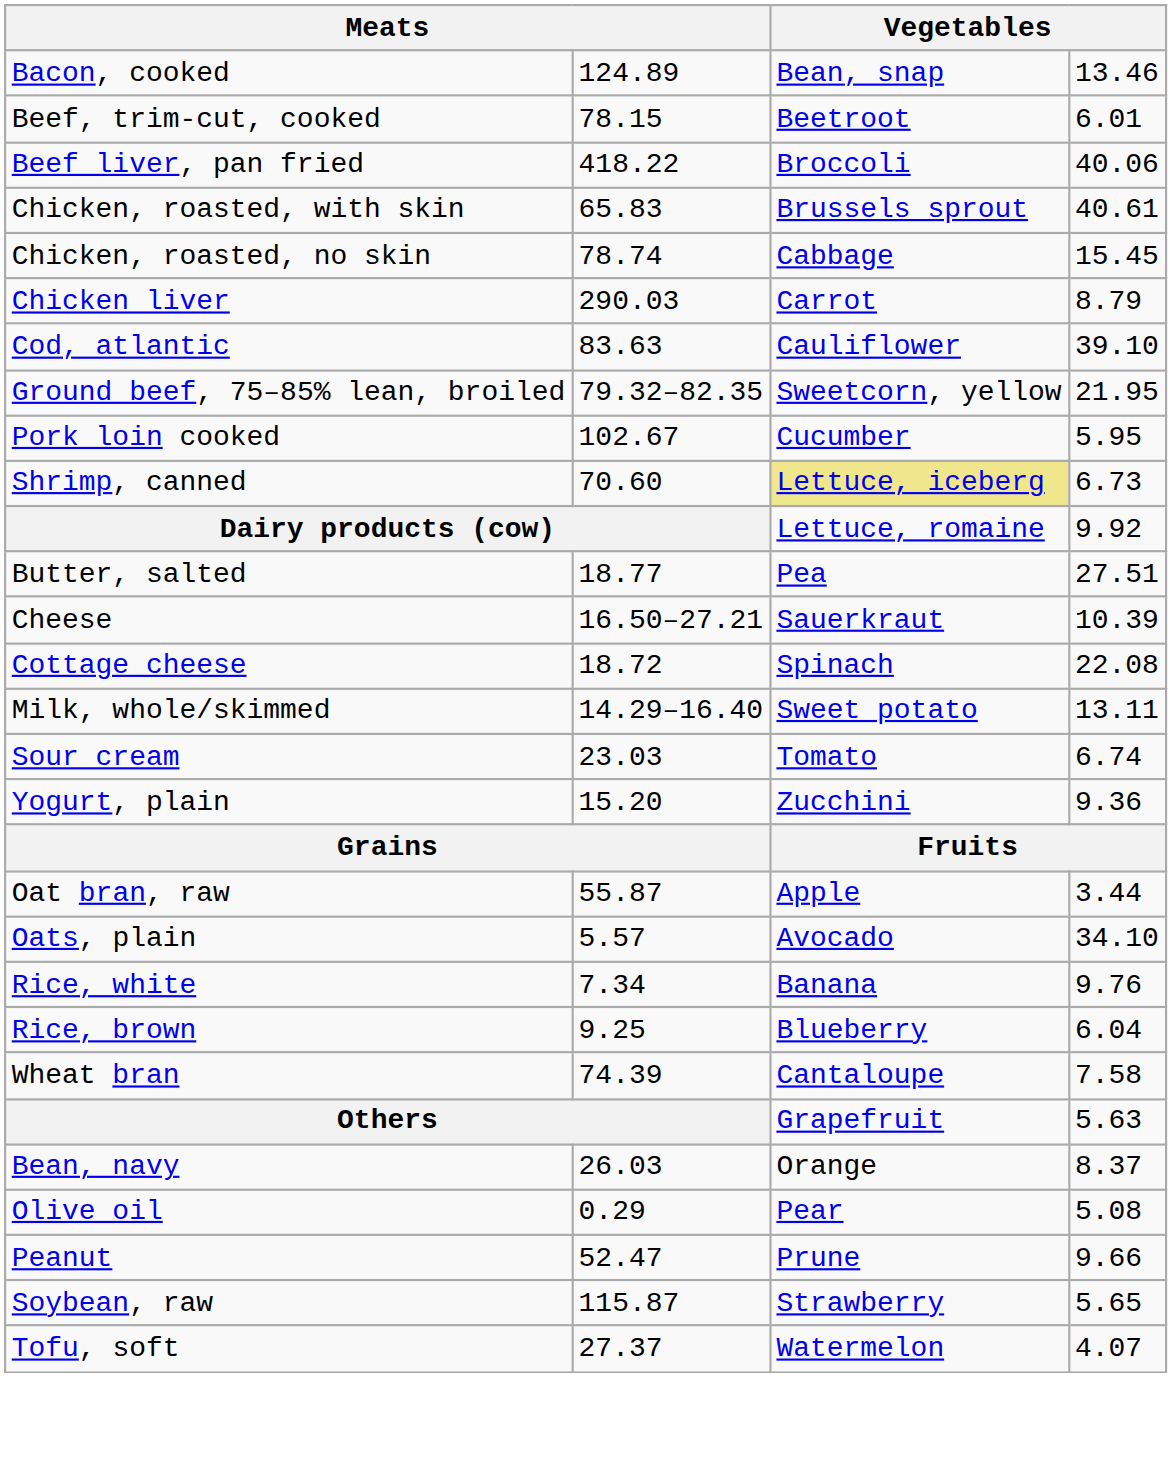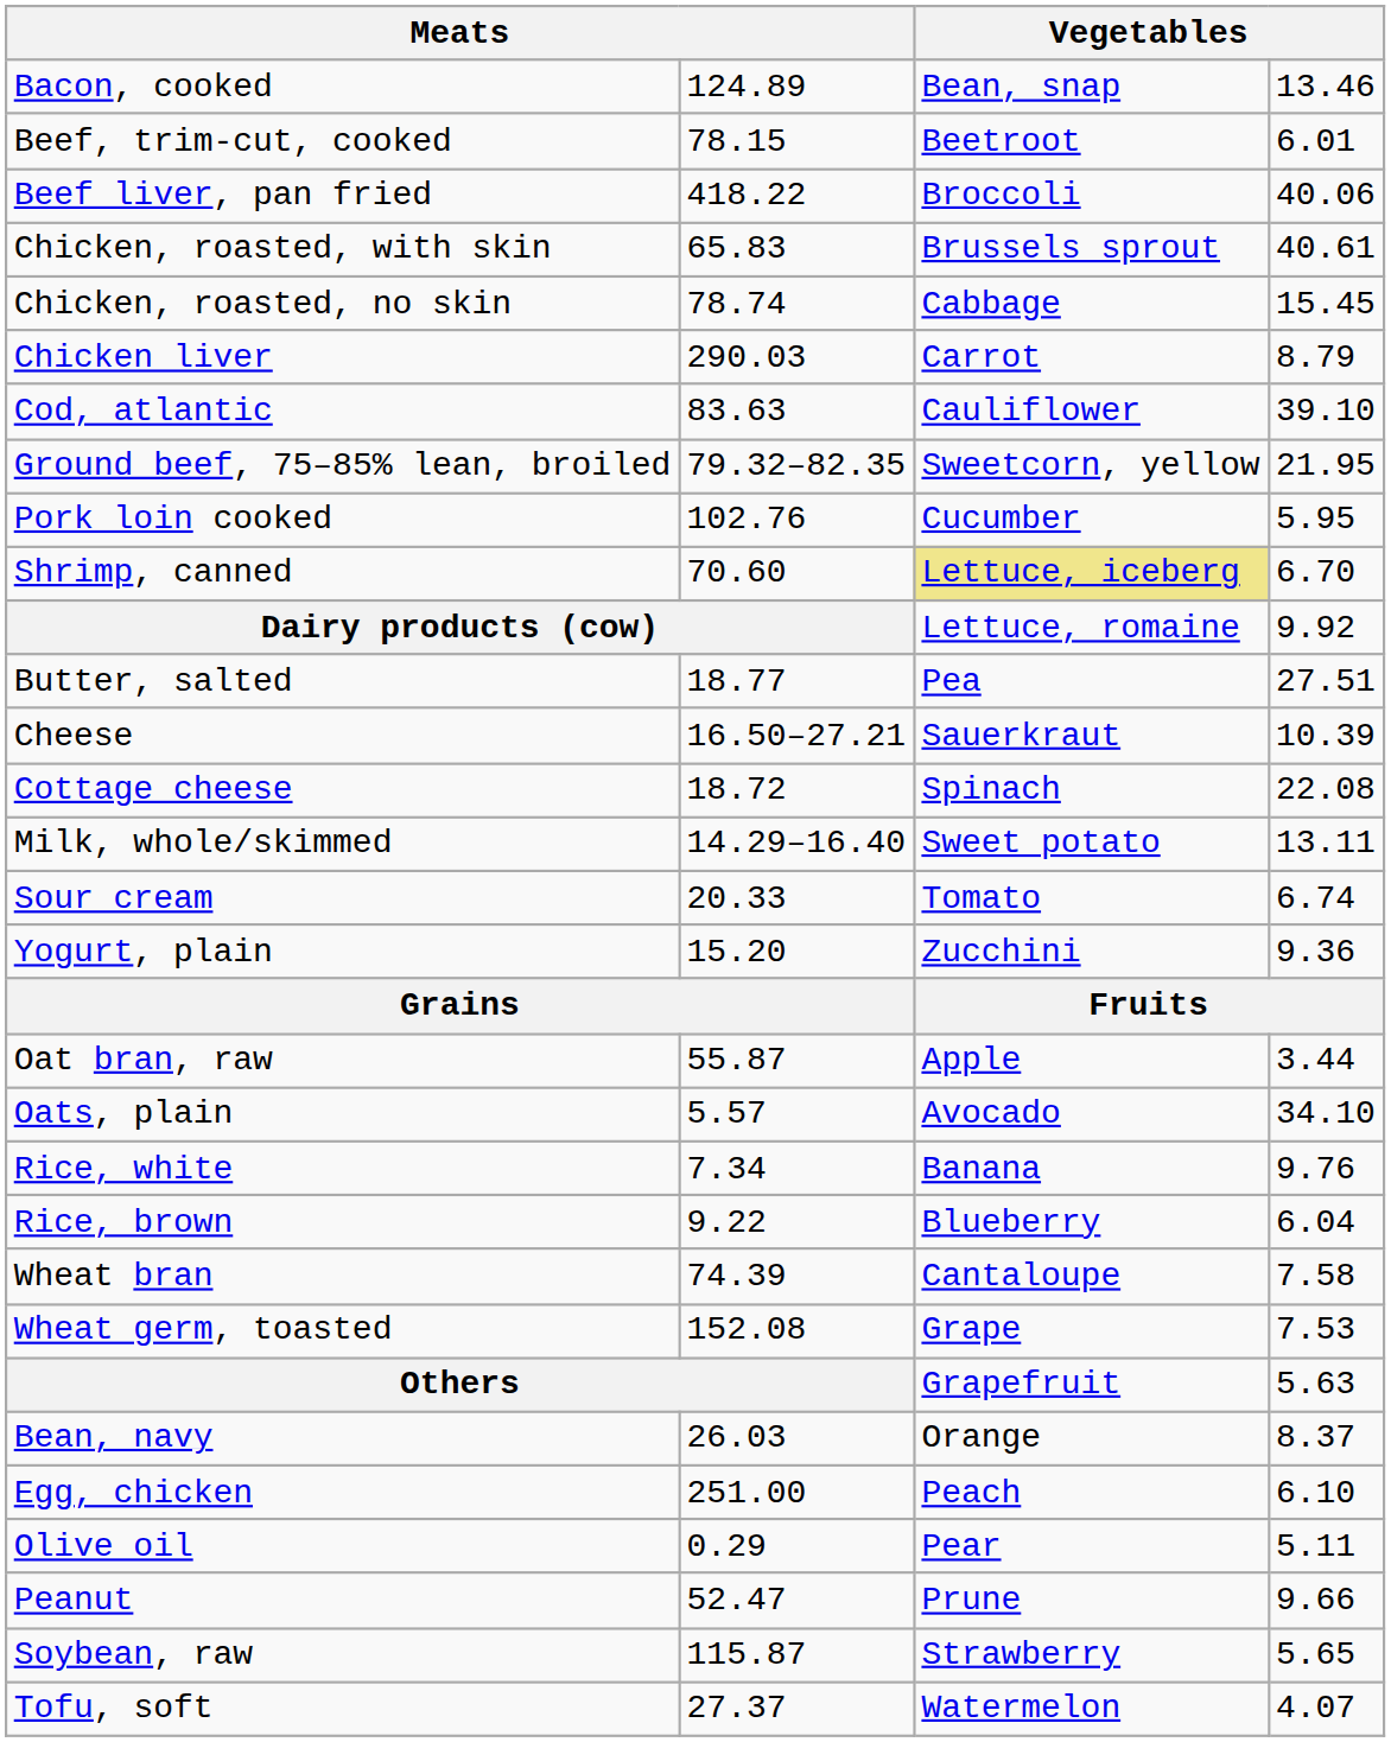Pork loin cooked | column 2: 102.67 -> 102.76
Shrimp, canned | column 4: 6.73 -> 6.70
Sour cream | column 2: 23.03 -> 20.33
Rice, brown | column 2: 9.25 -> 9.22
+ row: Wheat germ, toasted | 152.08 | Grape | 7.53
+ row: Egg, chicken | 251.00 | Peach | 6.10
Olive oil | column 4: 5.08 -> 5.11
